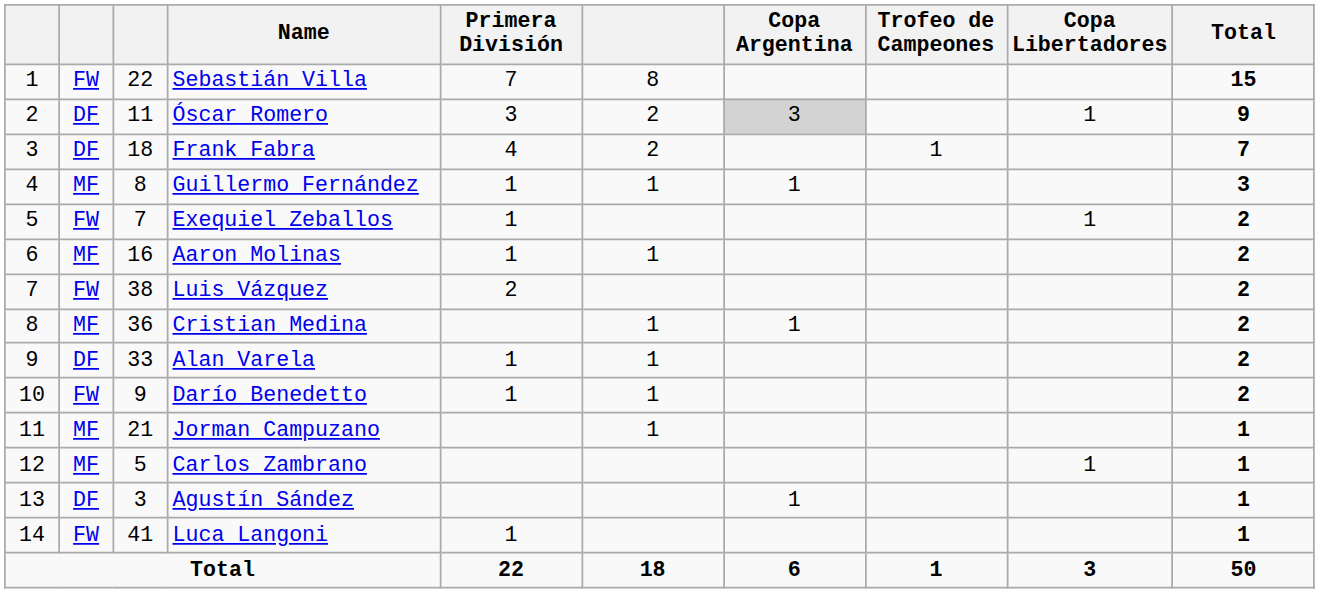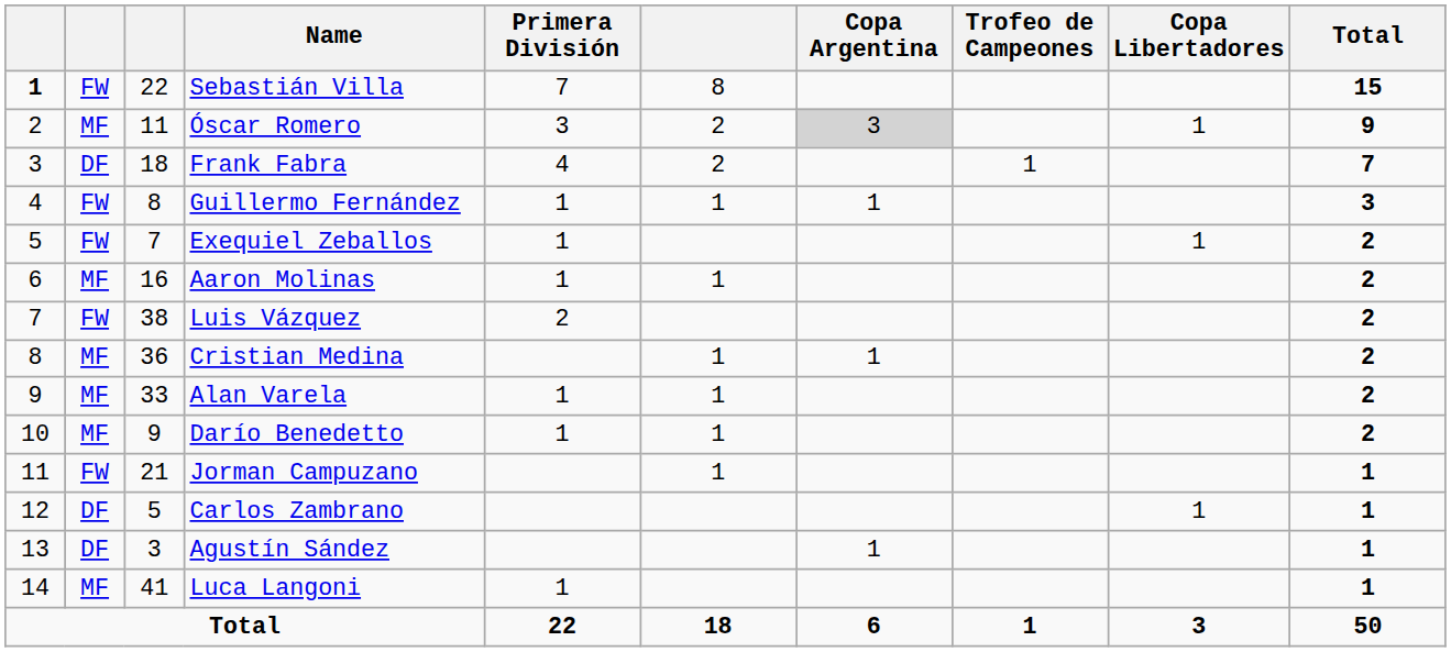Sebastián Villa | column 1: normal -> bold
Óscar Romero | column 2: DF -> MF
Guillermo Fernández | column 2: MF -> FW
Alan Varela | column 2: DF -> MF
Darío Benedetto | column 2: FW -> MF
Jorman Campuzano | column 2: MF -> FW
Carlos Zambrano | column 2: MF -> DF
Luca Langoni | column 2: FW -> MF
